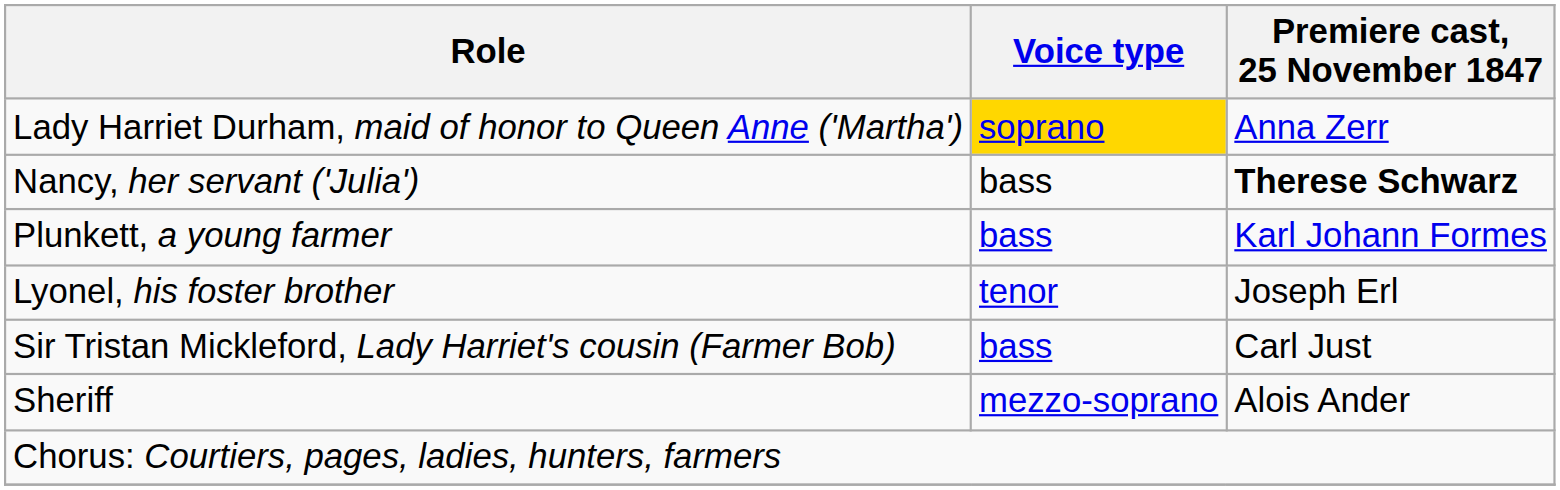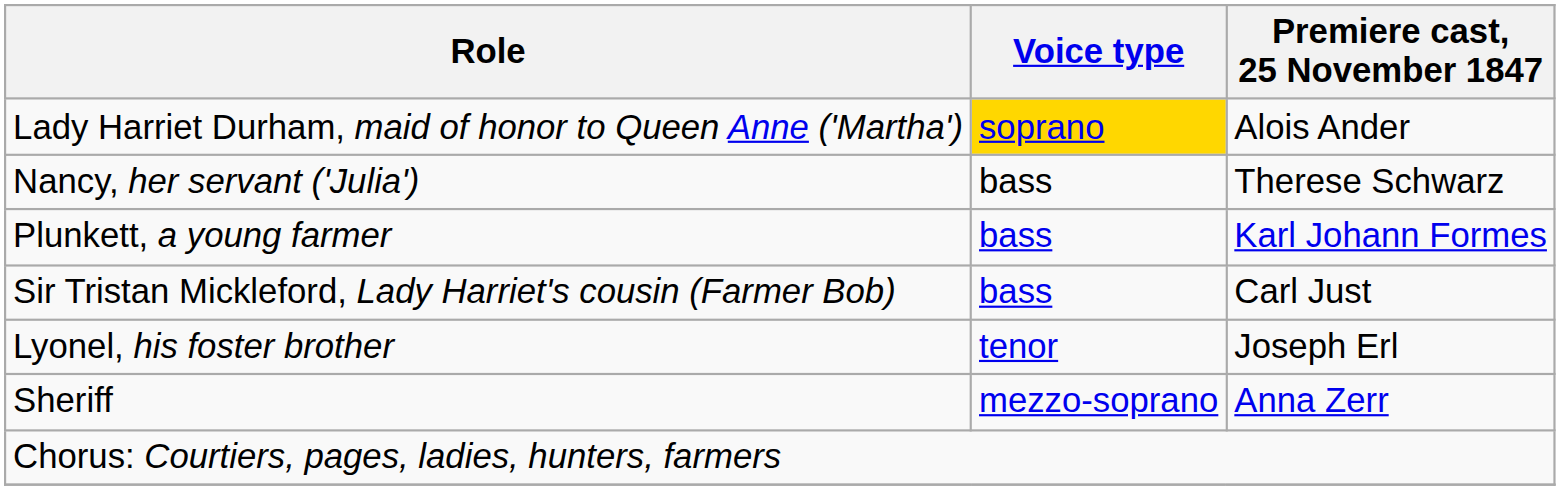Lady Harriet Durham, maid of honor to Queen Anne ('Martha') | Premiere cast, 25 November 1847: Anna Zerr -> Alois Ander
Nancy, her servant ('Julia') | Premiere cast, 25 November 1847: bold -> normal
rows swapped: Lyonel, his foster brother <-> Sir Tristan Mickleford, Lady Harriet's cousin (Farmer Bob)
Sheriff | Premiere cast, 25 November 1847: Alois Ander -> Anna Zerr
